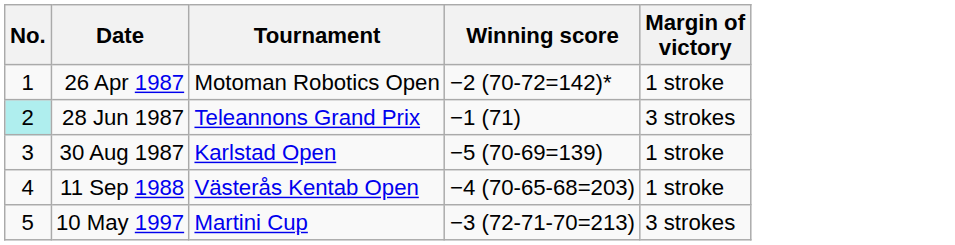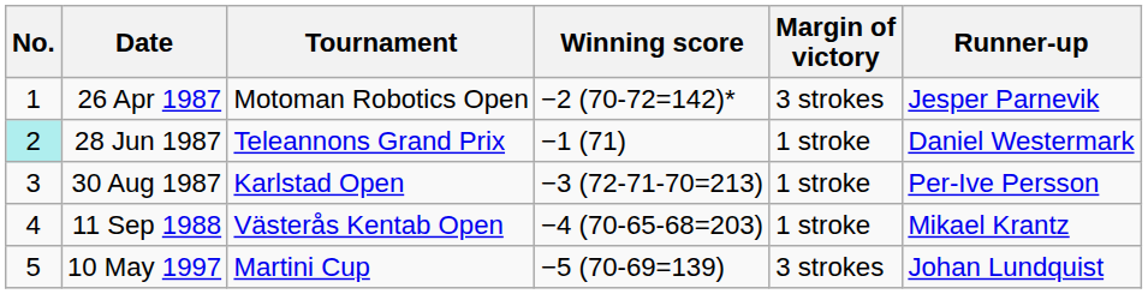+ column: Runner-up | Jesper Parnevik | Daniel Westermark | Per-Ive Persson | Mikael Krantz | Johan Lundquist
26 Apr 1987 | Margin of victory: 1 stroke -> 3 strokes
28 Jun 1987 | Margin of victory: 3 strokes -> 1 stroke
30 Aug 1987 | Winning score: −5 (70-69=139) -> −3 (72-71-70=213)
10 May 1997 | Winning score: −3 (72-71-70=213) -> −5 (70-69=139)
